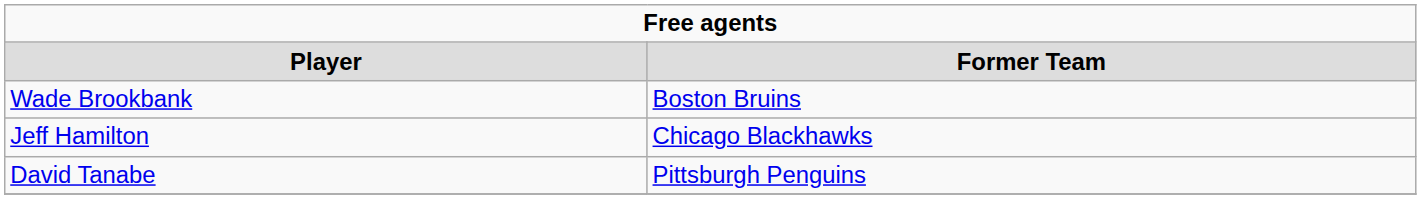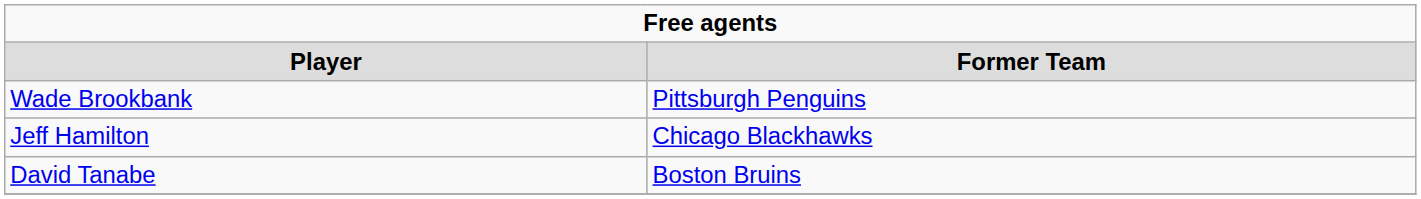Wade Brookbank | column 2: Boston Bruins -> Pittsburgh Penguins
David Tanabe | column 2: Pittsburgh Penguins -> Boston Bruins
